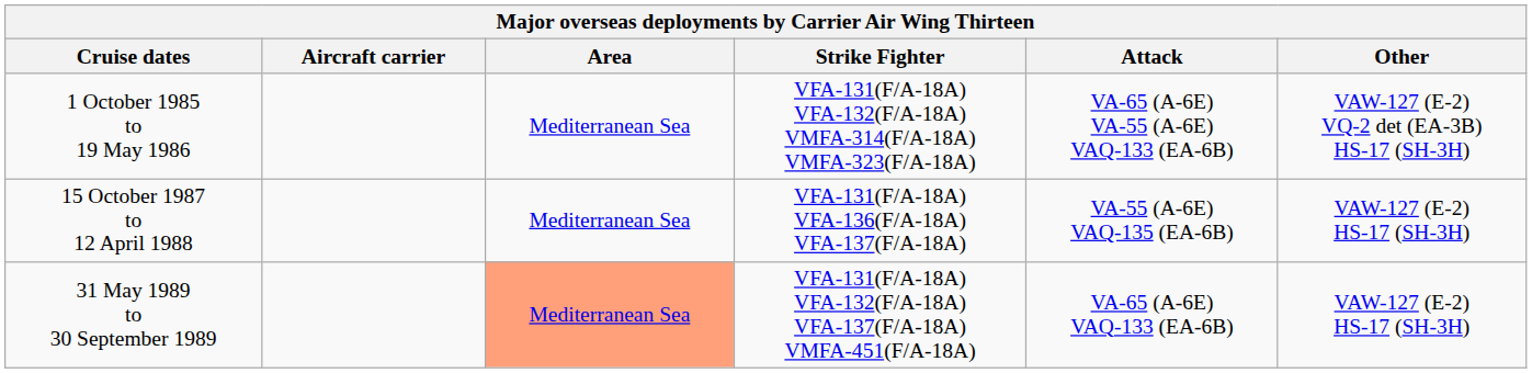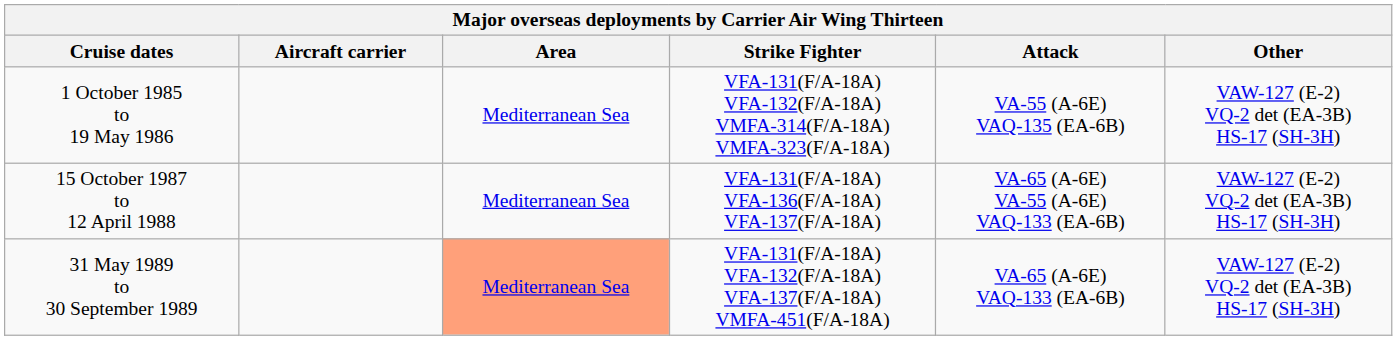1 October 1985 to 19 May 1986 | Attack: VA-65 (A-6E) VA-55 (A-6E) VAQ-133 (EA-6B) -> VA-55 (A-6E) VAQ-135 (EA-6B)
15 October 1987 to 12 April 1988 | Attack: VA-55 (A-6E) VAQ-135 (EA-6B) -> VA-65 (A-6E) VA-55 (A-6E) VAQ-133 (EA-6B)
15 October 1987 to 12 April 1988 | Other: VAW-127 (E-2) HS-17 (SH-3H) -> VAW-127 (E-2) VQ-2 det (EA-3B) HS-17 (SH-3H)
31 May 1989 to 30 September 1989 | Other: VAW-127 (E-2) HS-17 (SH-3H) -> VAW-127 (E-2) VQ-2 det (EA-3B) HS-17 (SH-3H)
